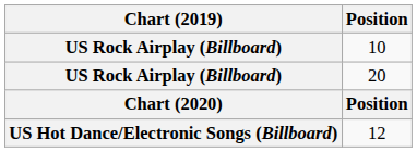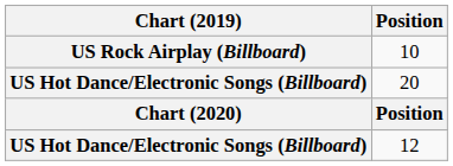20 | Chart (2019): US Rock Airplay (Billboard) -> US Hot Dance/Electronic Songs (Billboard)
